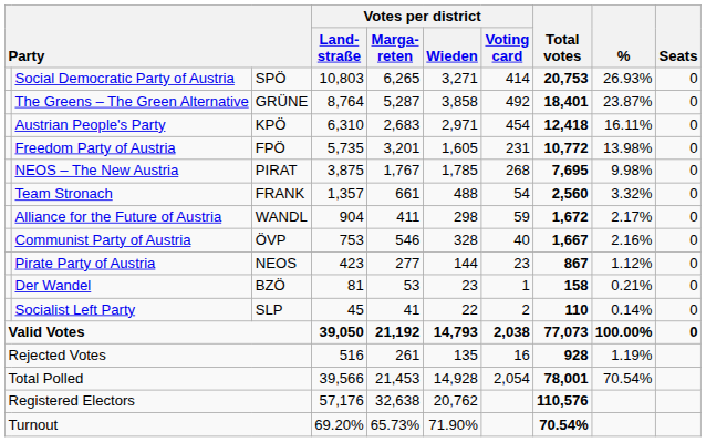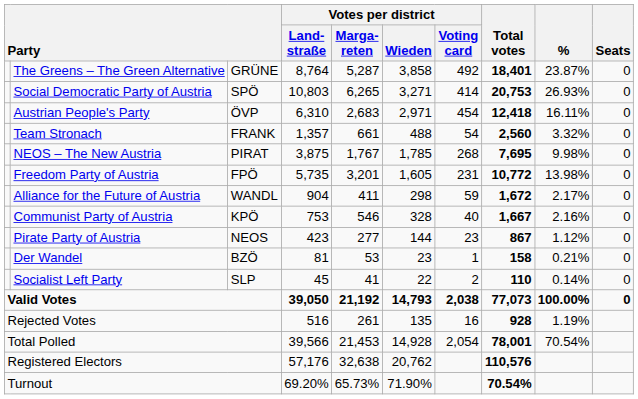rows swapped: Social Democratic Party of Austria <-> The Greens – The Green Alternative
Austrian People's Party | column 3: KPÖ -> ÖVP
rows swapped: Freedom Party of Austria <-> Team Stronach
Communist Party of Austria | column 3: ÖVP -> KPÖ
